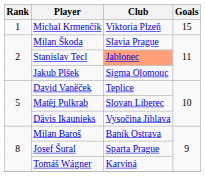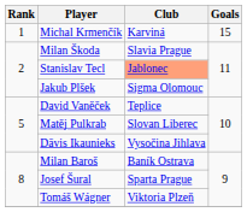Michal Krmenčík | Club: Viktoria Plzeň -> Karviná
Tomáš Wágner | Club: Karviná -> Viktoria Plzeň
